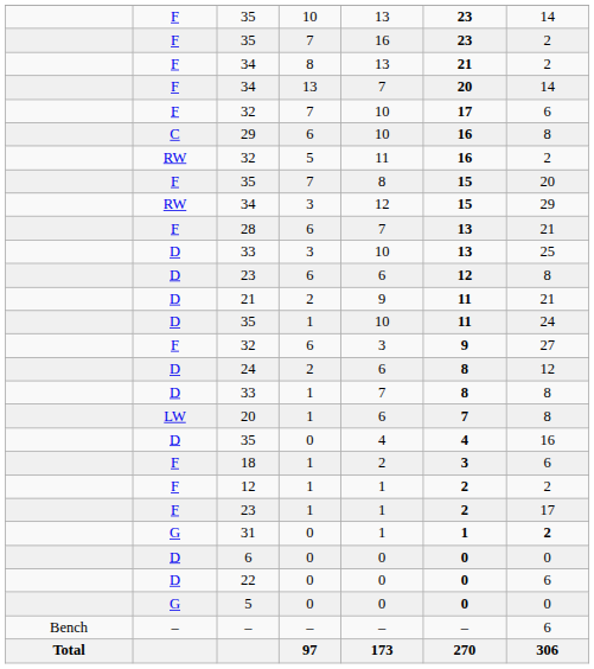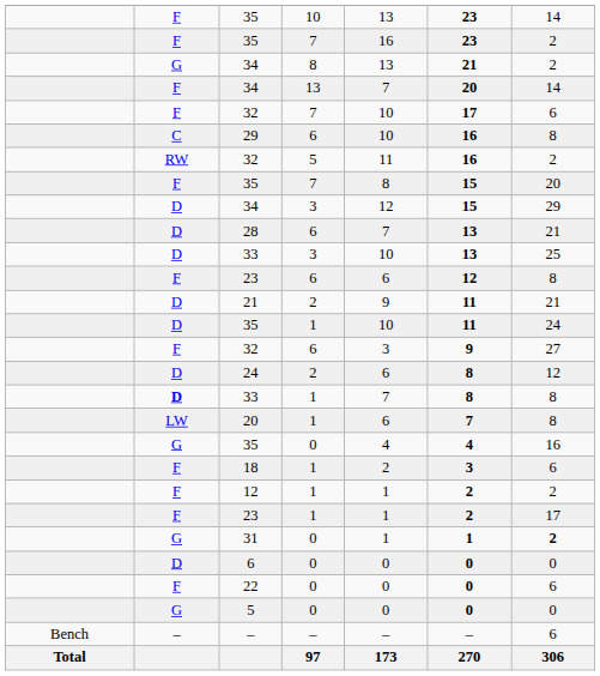34 / 8 | column 2: F -> G
34 / 3 | column 2: RW -> D
28 | column 2: F -> D
23 / 6 | column 2: D -> F
33 / 1 | column 2: normal -> bold
35 / 0 | column 2: D -> G
22 | column 2: D -> F
